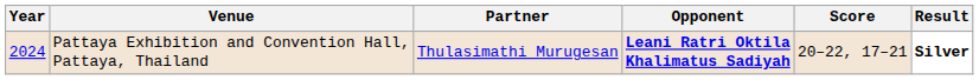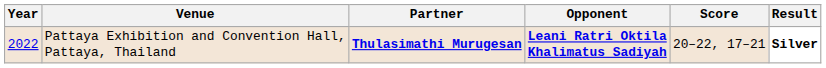Pattaya Exhibition and Convention Hall, Pattaya, Thailand | Year: 2024 -> 2022
Pattaya Exhibition and Convention Hall, Pattaya, Thailand | Partner: normal -> bold
